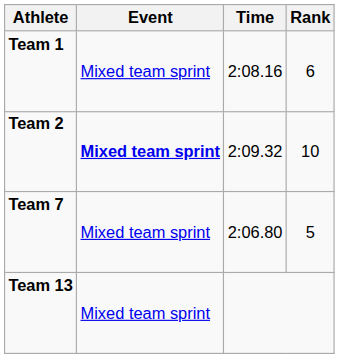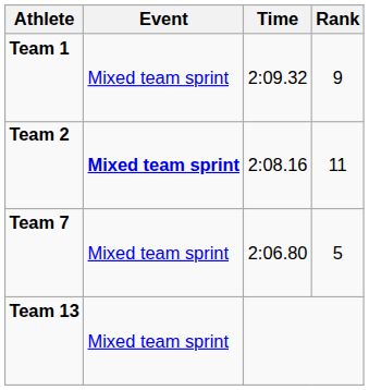Team 1 | Time: 2:08.16 -> 2:09.32
Team 1 | Rank: 6 -> 9
Team 2 | Time: 2:09.32 -> 2:08.16
Team 2 | Rank: 10 -> 11
